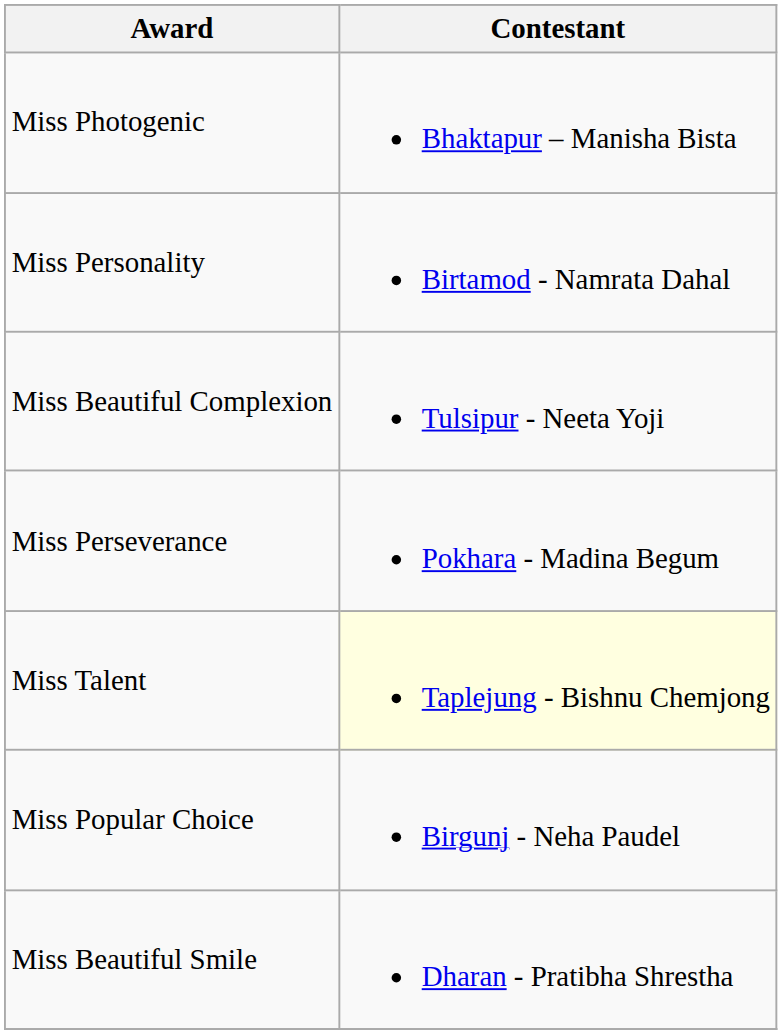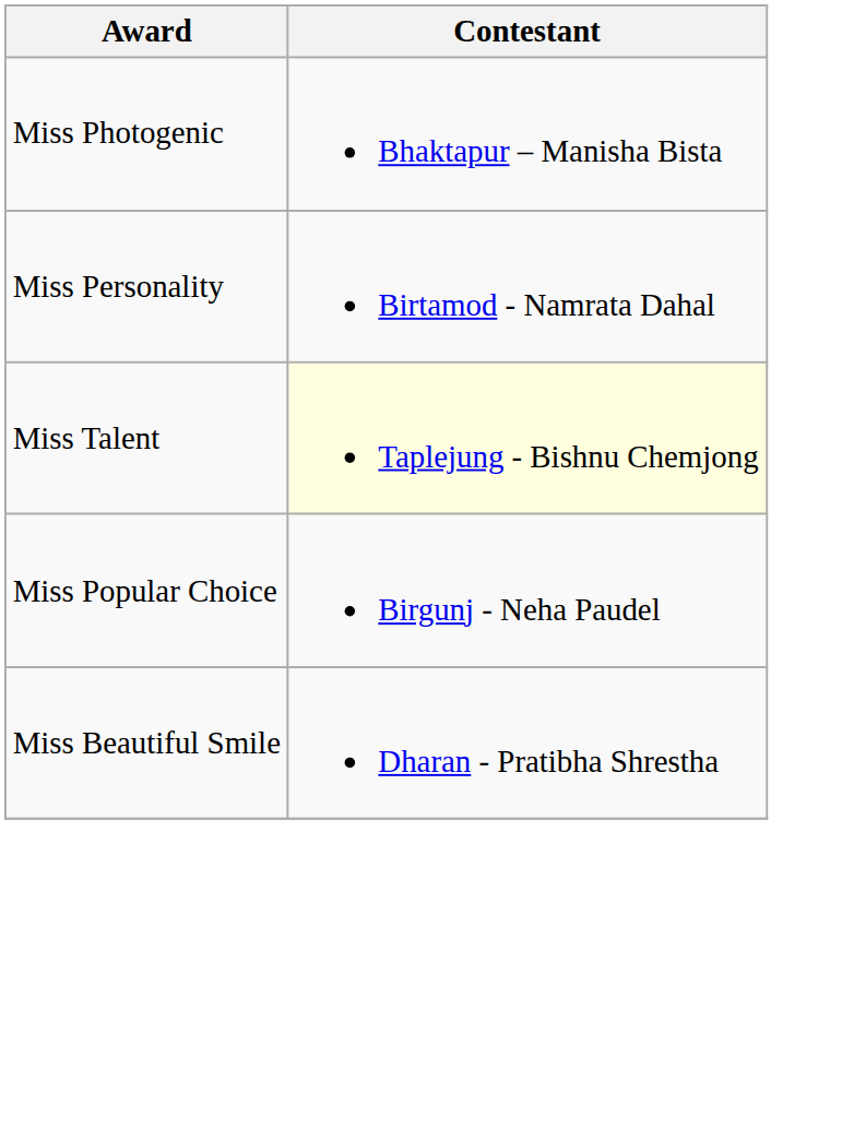- row: Miss Beautiful Complexion | Tulsipur - Neeta Yoji
- row: Miss Perseverance | Pokhara - Madina Begum
